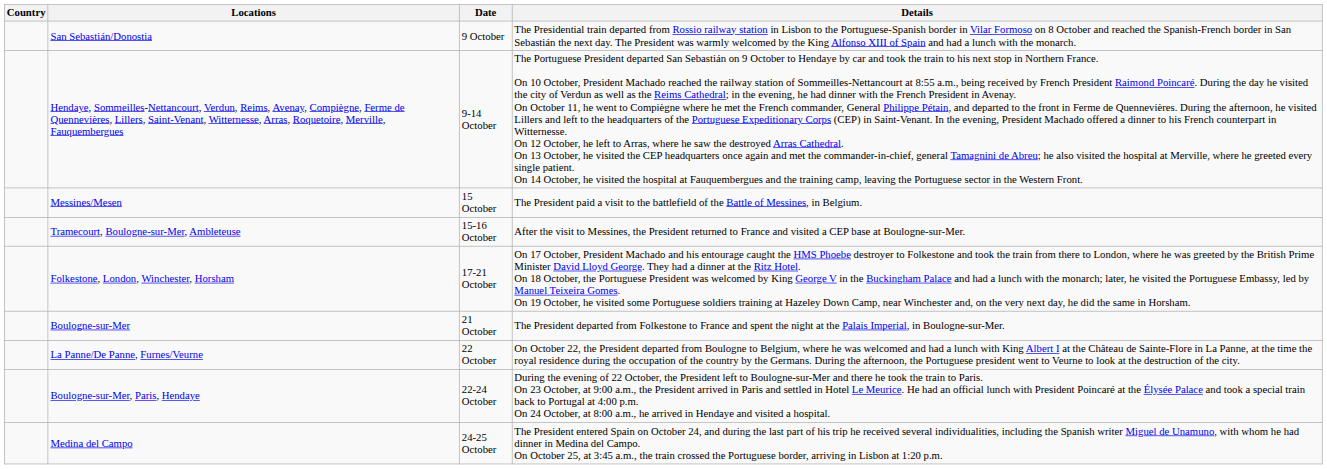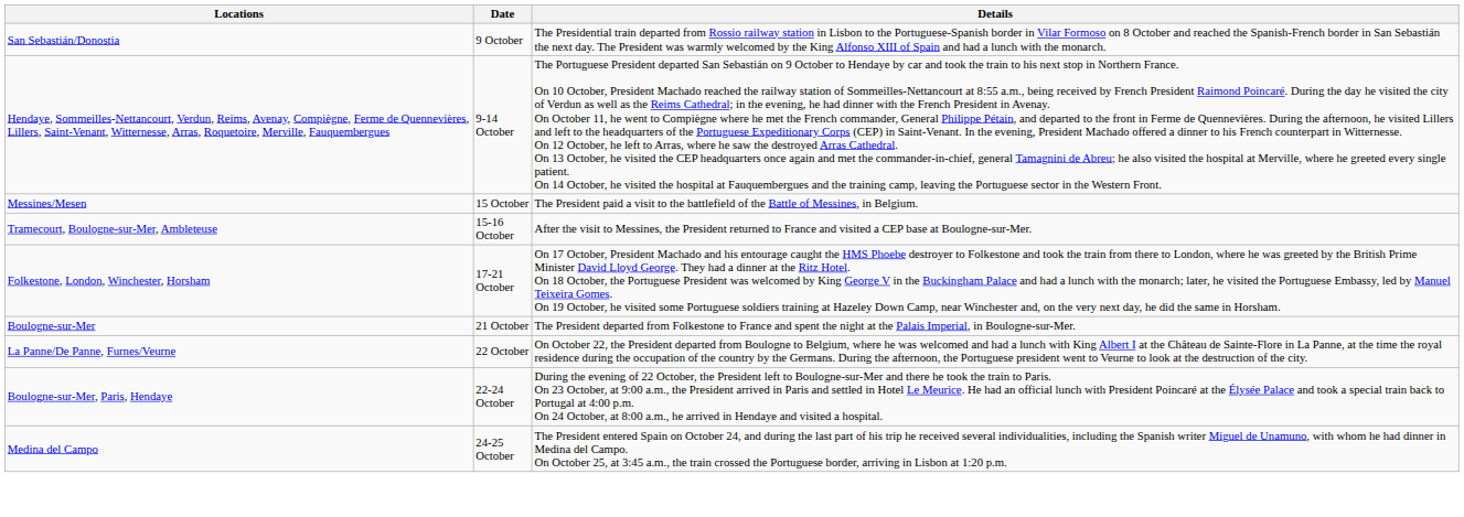- column: Country
